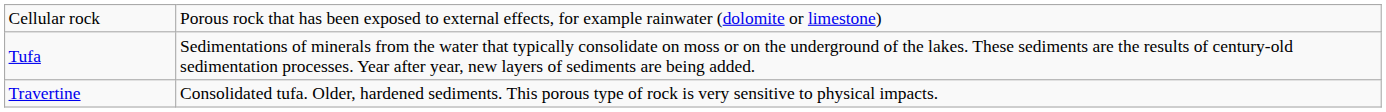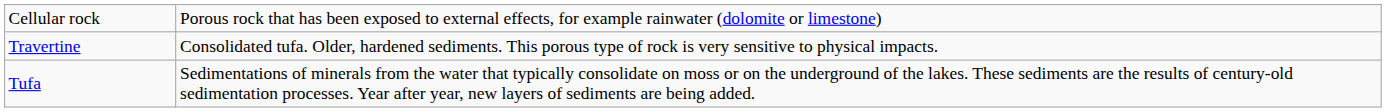rows swapped: Tufa <-> Travertine
